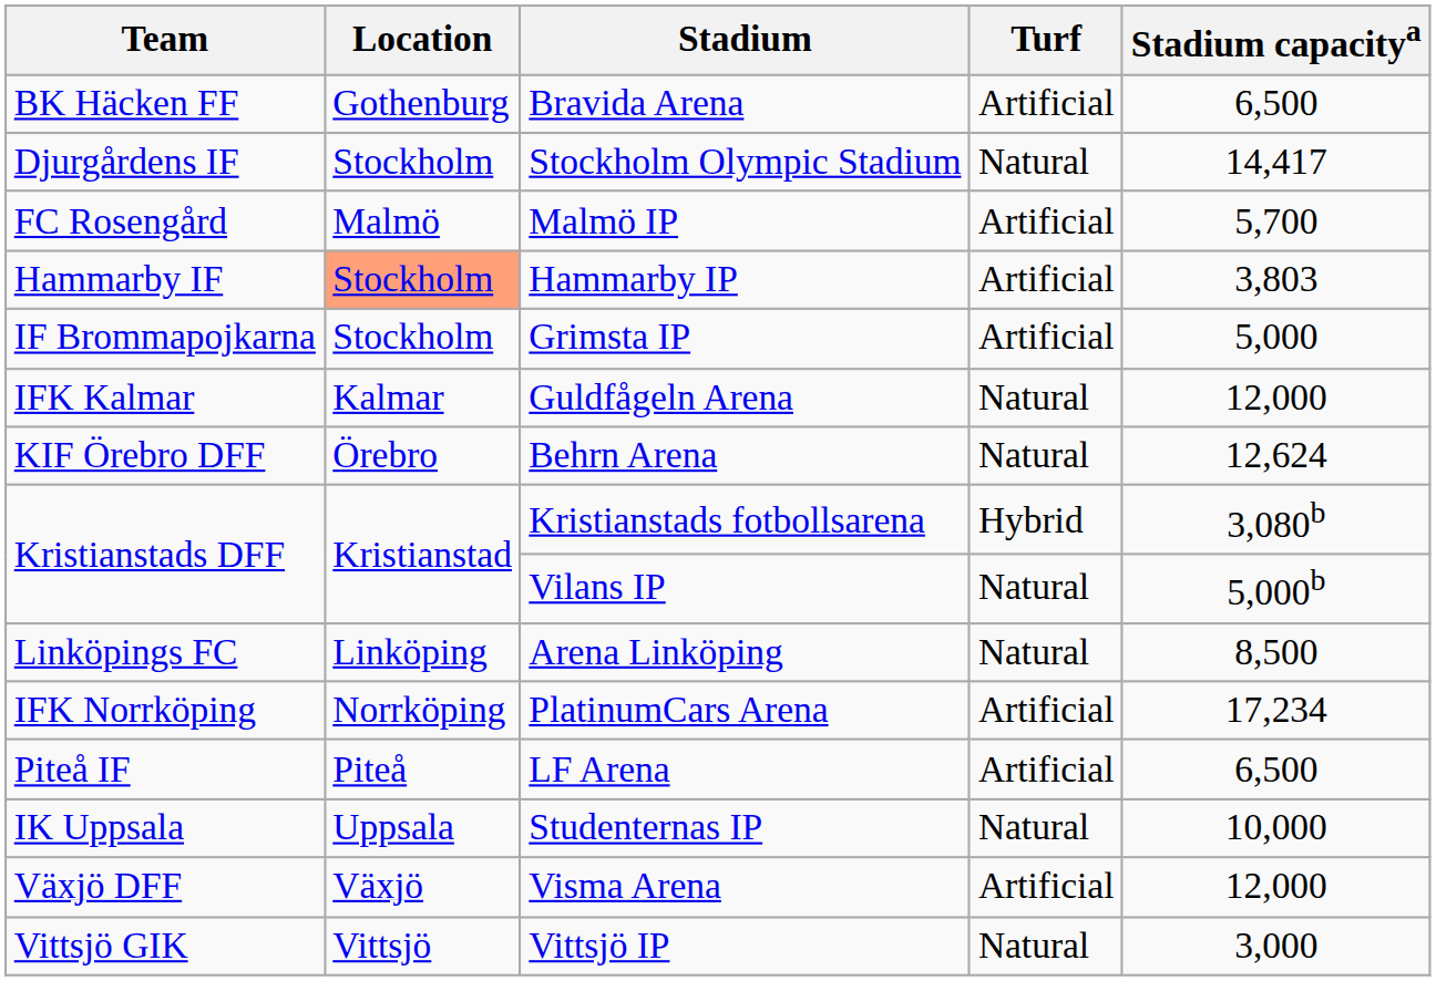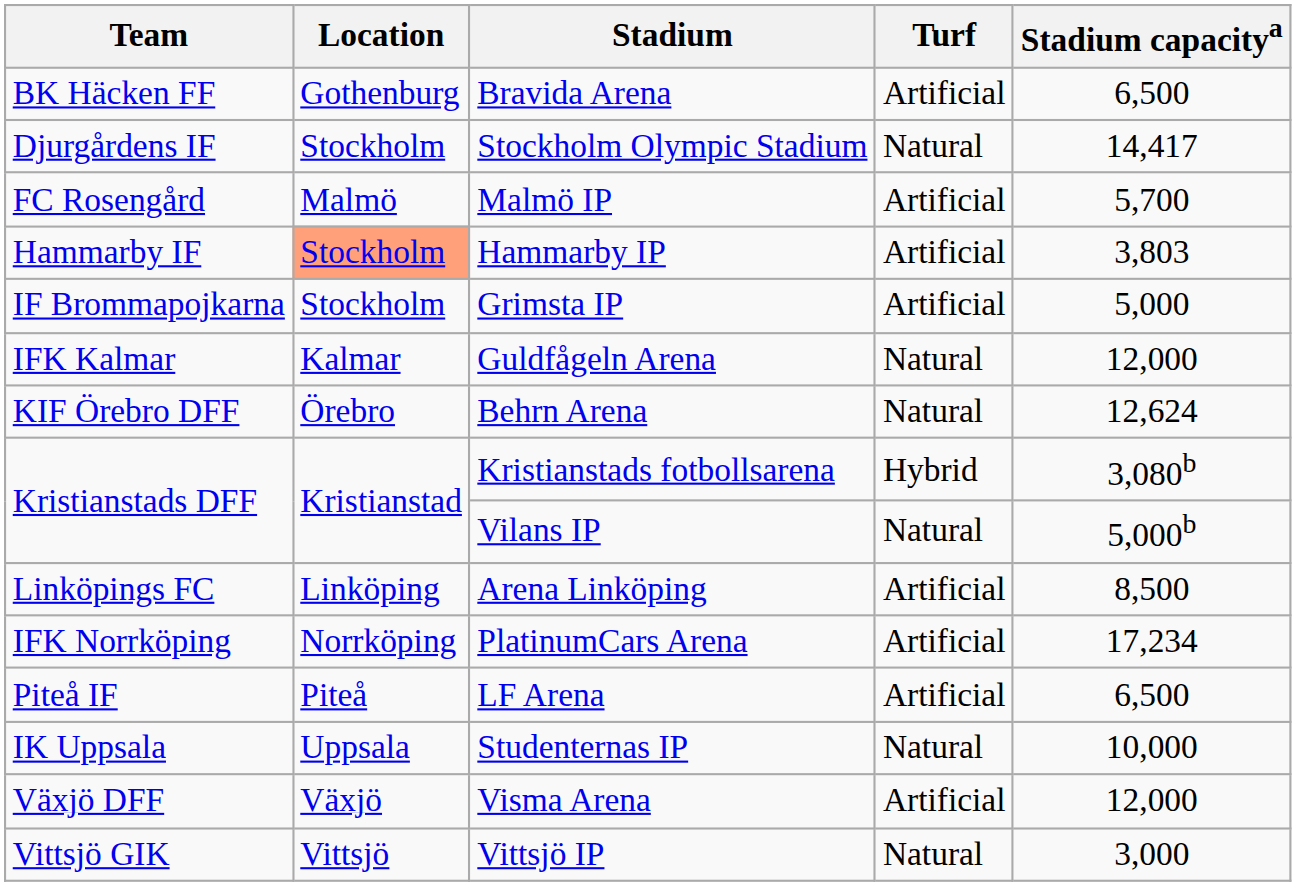Arena Linköping | Turf: Natural -> Artificial
